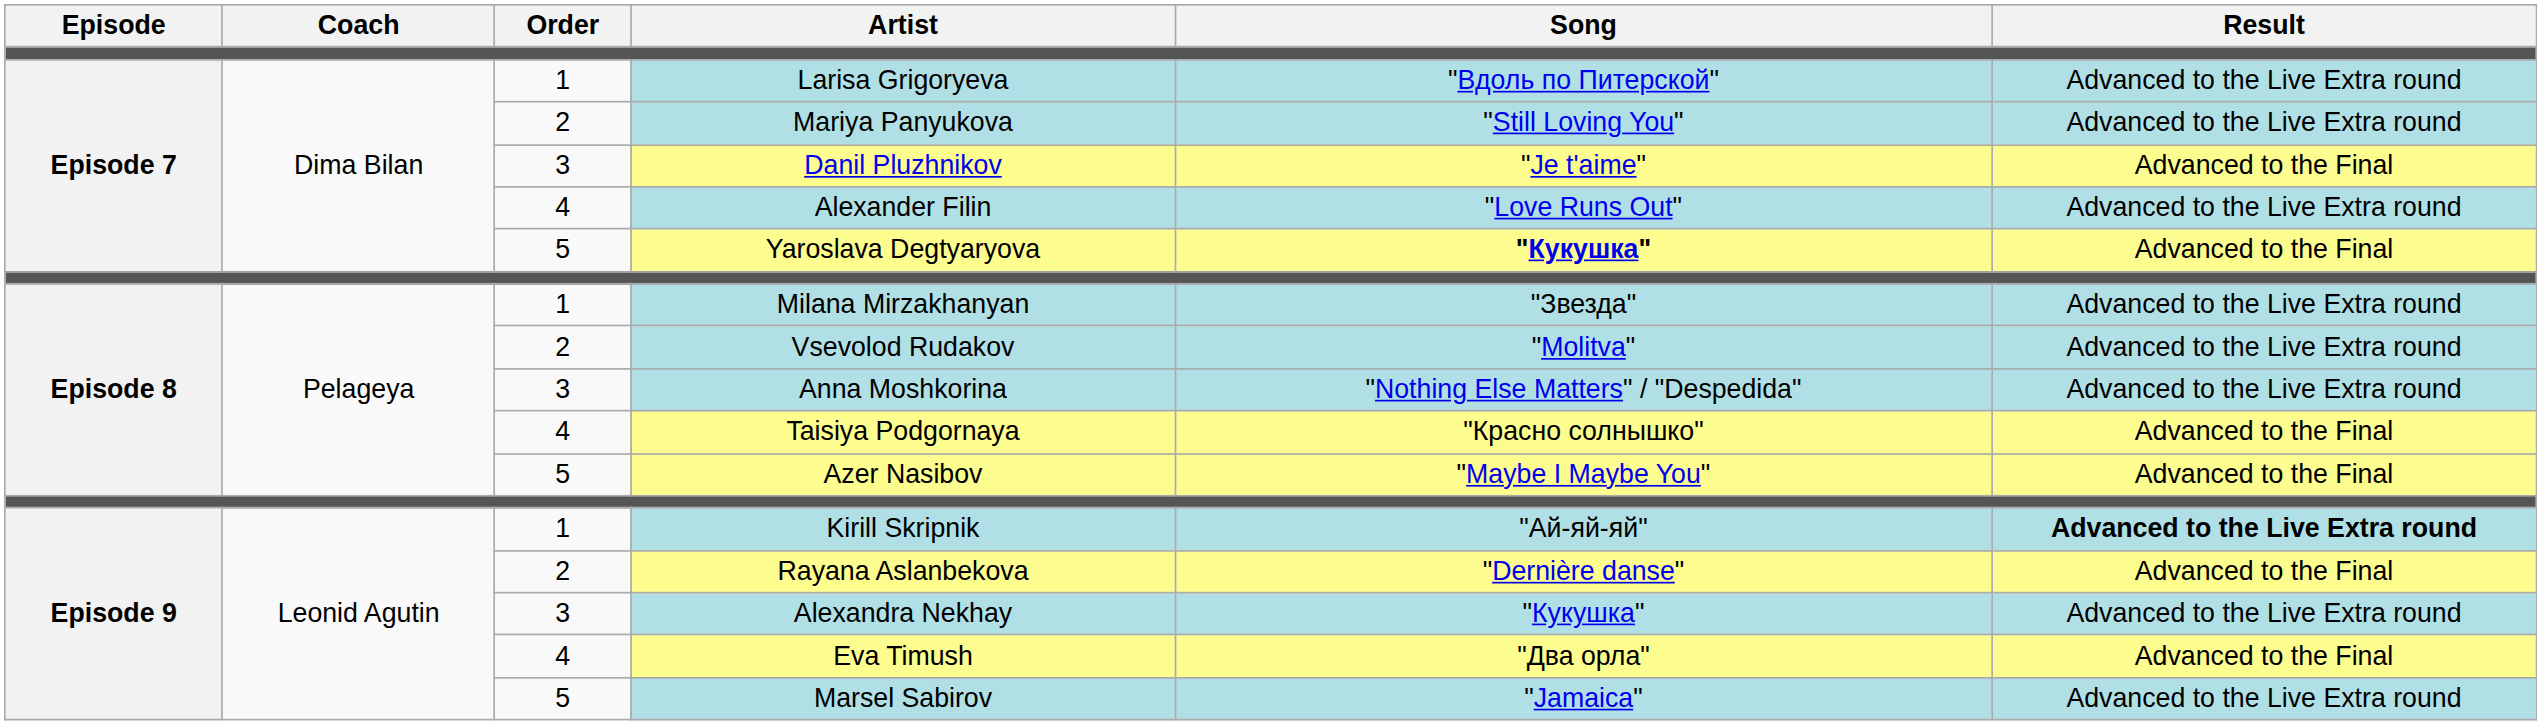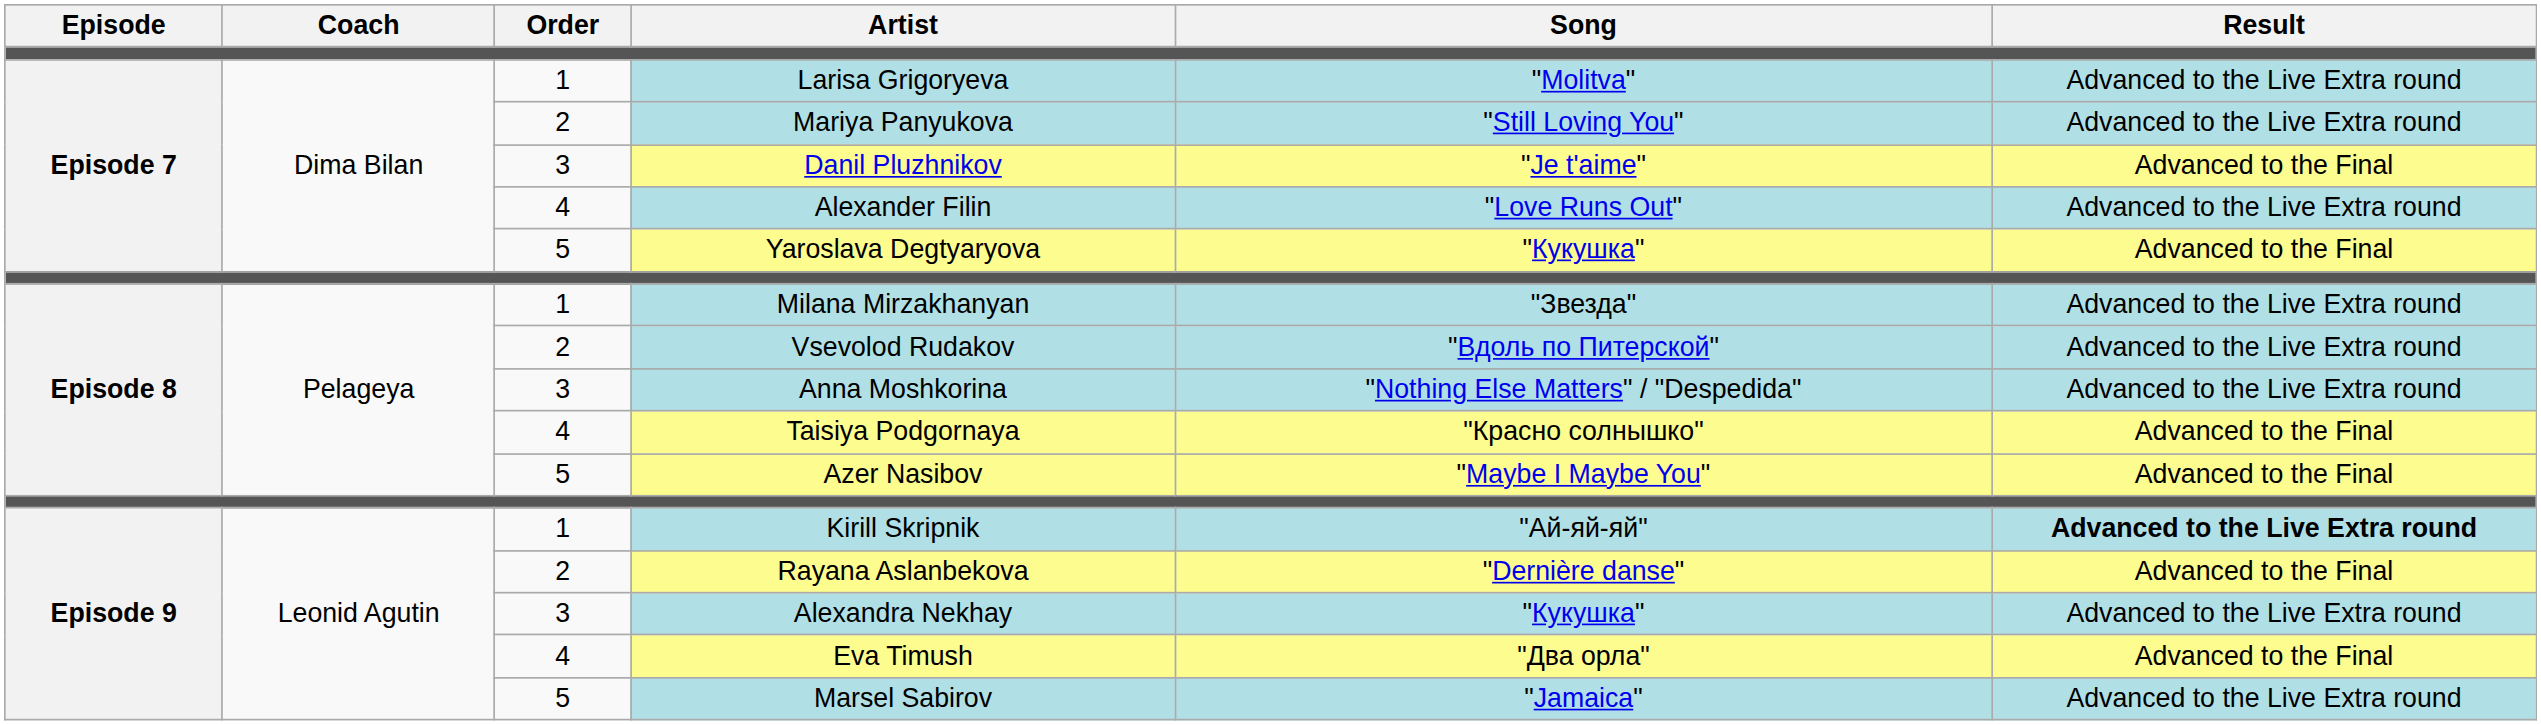Larisa Grigoryeva | Song: "Вдоль по Питерской" -> "Molitva"
Yaroslava Degtyaryova | Song: bold -> normal
Vsevolod Rudakov | Song: "Molitva" -> "Вдоль по Питерской"
